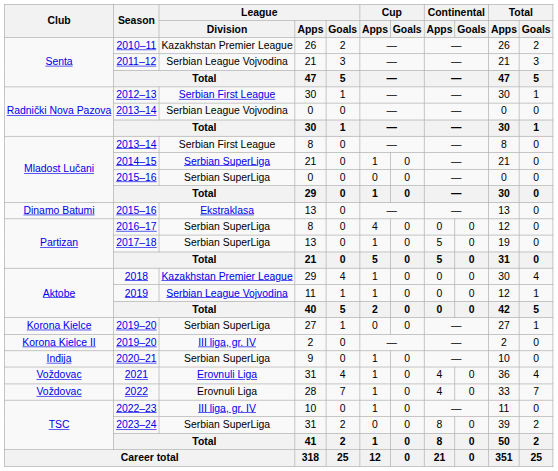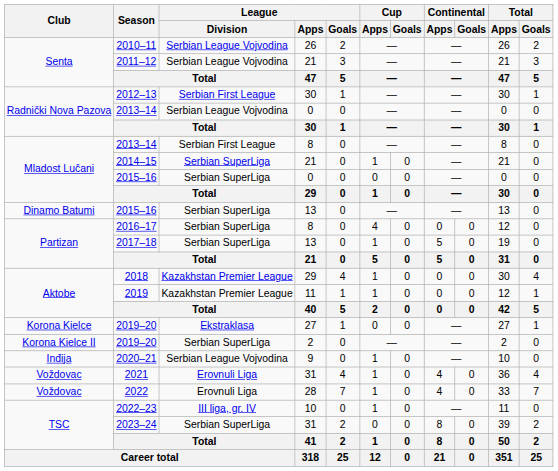2010–11 | League / Division: Kazakhstan Premier League -> Serbian League Vojvodina
2015–16 / 13 | League / Division: Ekstraklasa -> Serbian SuperLiga
2019 | League / Division: Serbian League Vojvodina -> Kazakhstan Premier League
2019–20 / 27 | League / Division: Serbian SuperLiga -> Ekstraklasa
2019–20 / 2 | League / Division: III liga, gr. IV -> Serbian SuperLiga
2020–21 | League / Division: Serbian SuperLiga -> Serbian League Vojvodina
